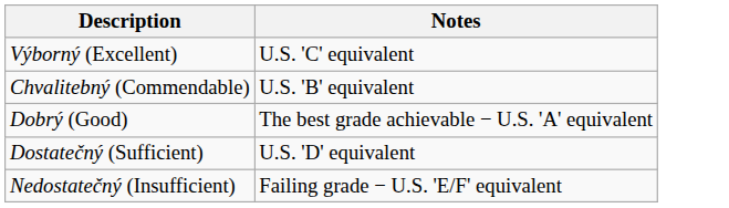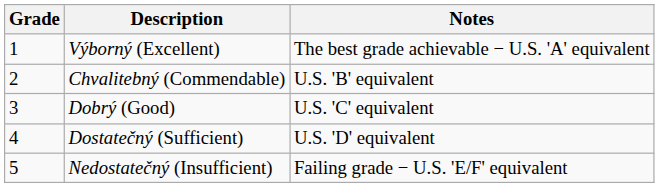+ column: Grade | 1 | 2 | 3 | 4 | 5
Výborný (Excellent) | Notes: U.S. 'C' equivalent -> The best grade achievable − U.S. 'A' equivalent
Dobrý (Good) | Notes: The best grade achievable − U.S. 'A' equivalent -> U.S. 'C' equivalent
